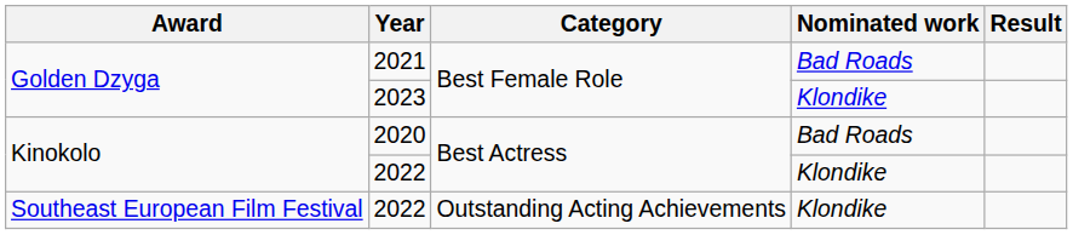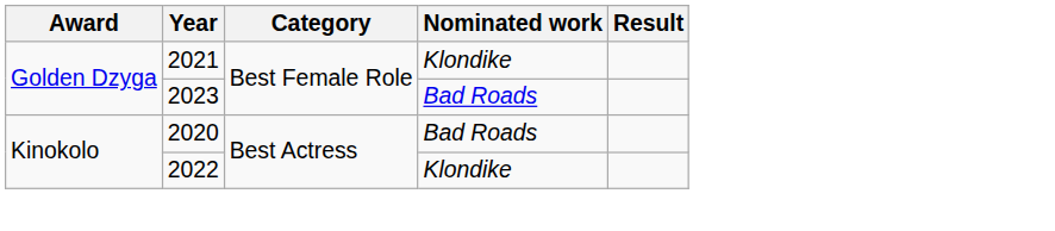2021 | Nominated work: Bad Roads -> Klondike
2023 | Nominated work: Klondike -> Bad Roads
- row: Southeast European Film Festival | 2022 | Outstanding Acting Achievements | Klondike
